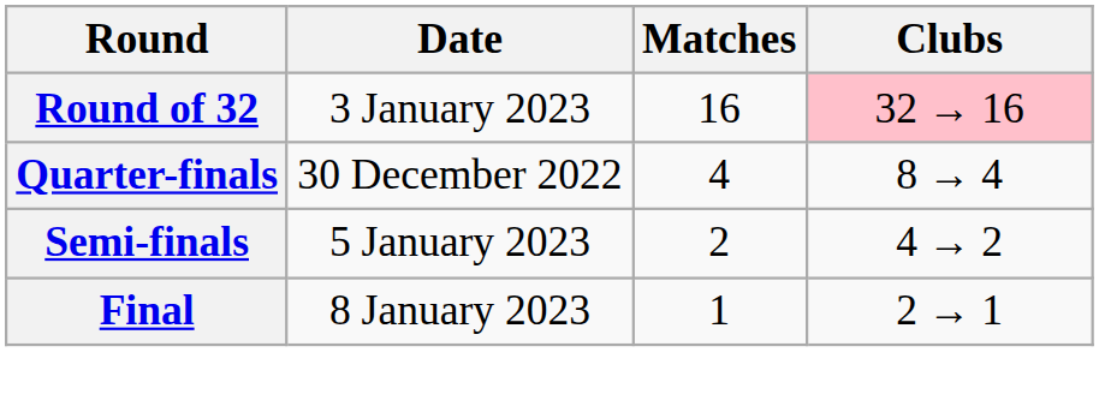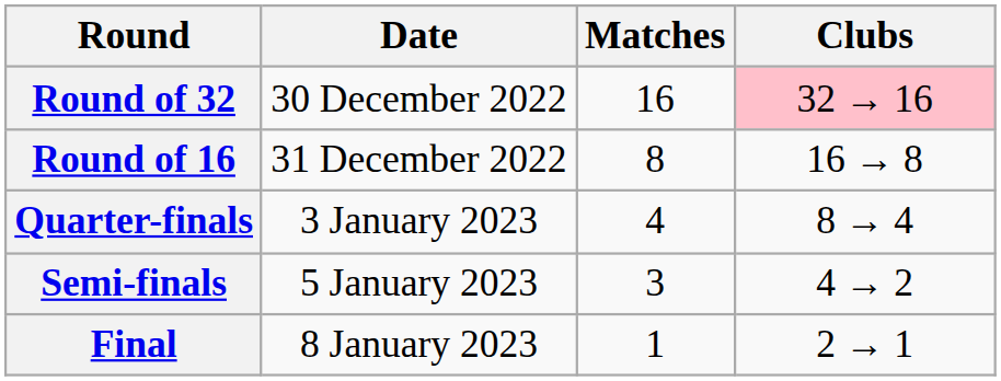Round of 32 | Date: 3 January 2023 -> 30 December 2022
+ row: Round of 16 | 31 December 2022 | 8 | 16 → 8
Quarter-finals | Date: 30 December 2022 -> 3 January 2023
Semi-finals | Matches: 2 -> 3
